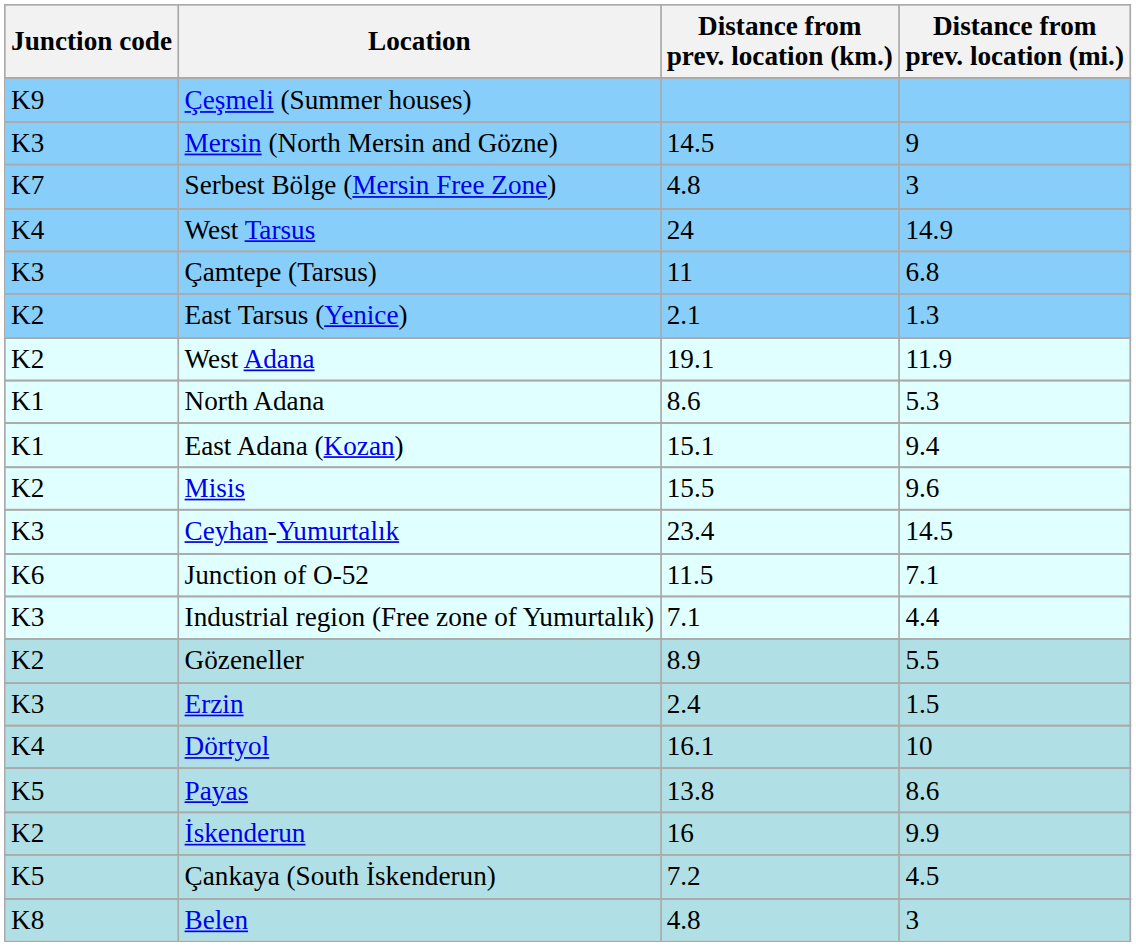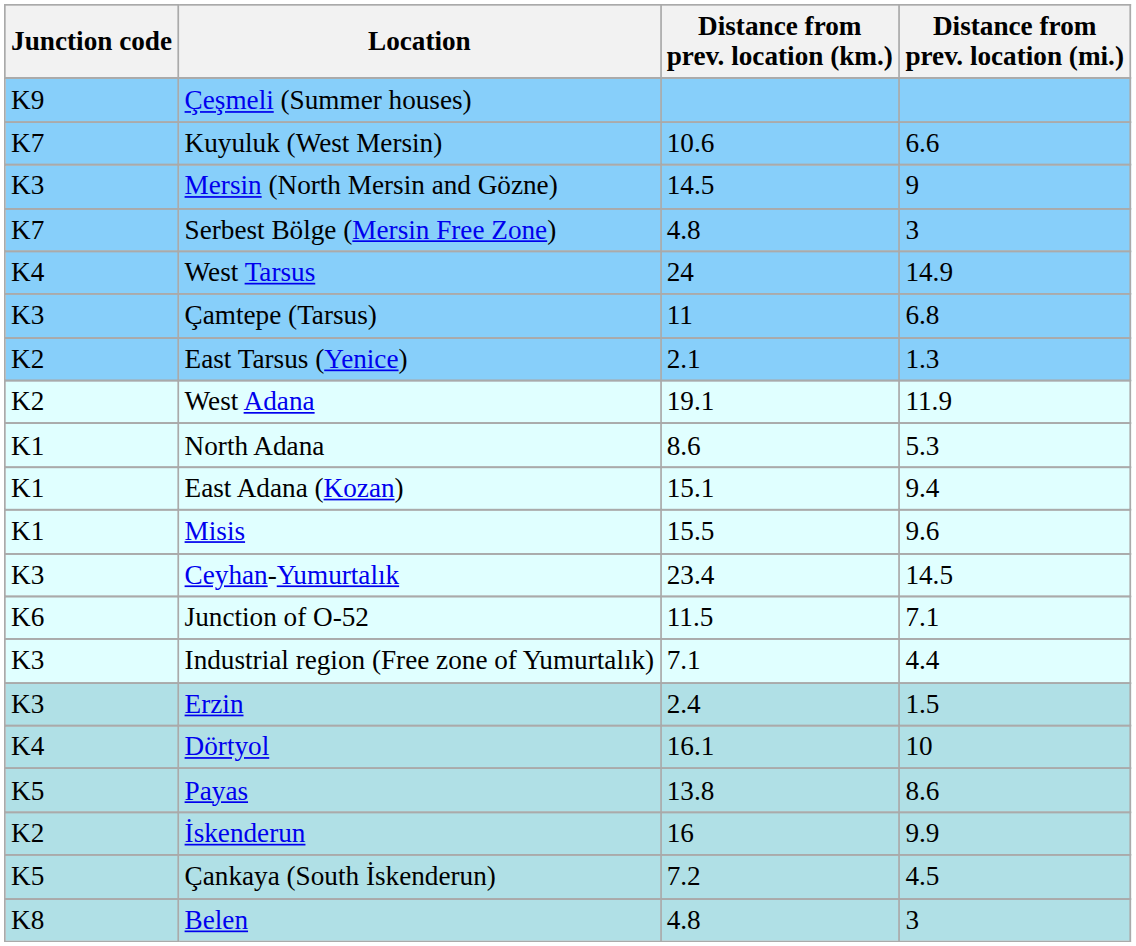+ row: K7 | Kuyuluk (West Mersin) | 10.6 | 6.6
Misis | Junction code: K2 -> K1
- row: K2 | Gözeneller | 8.9 | 5.5
